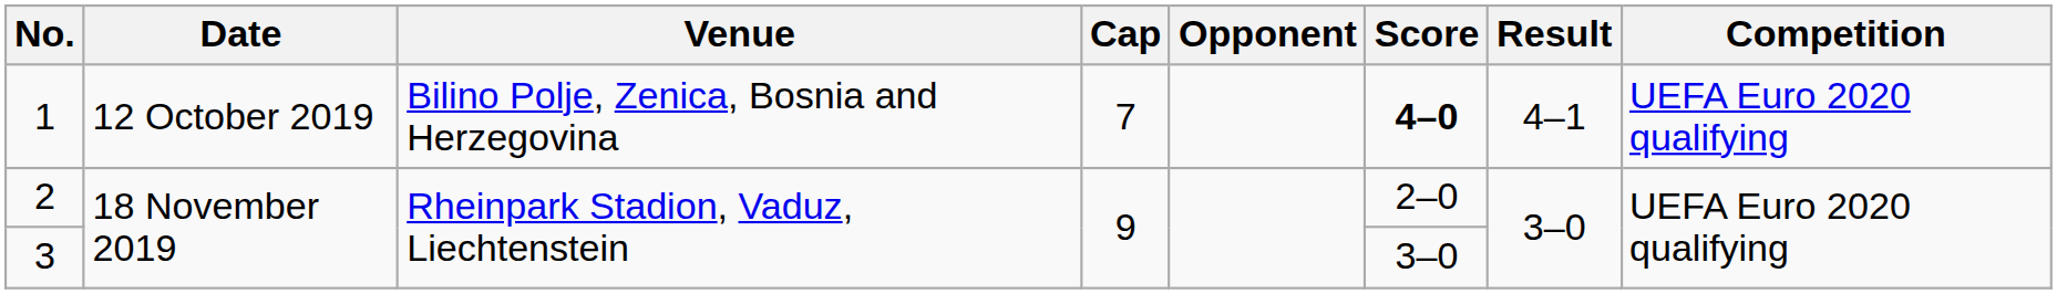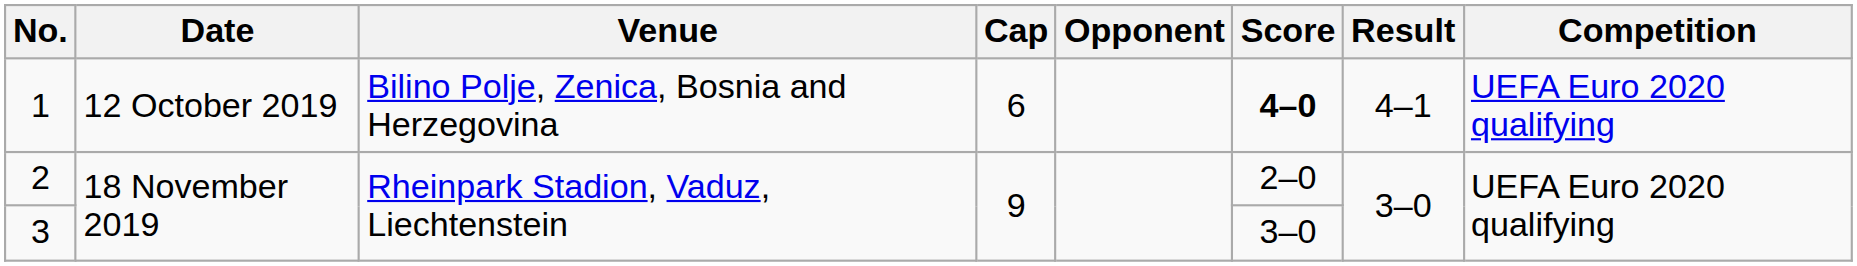1 | Cap: 7 -> 6
